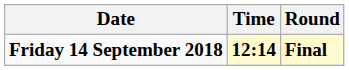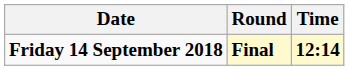columns swapped: Time <-> Round
